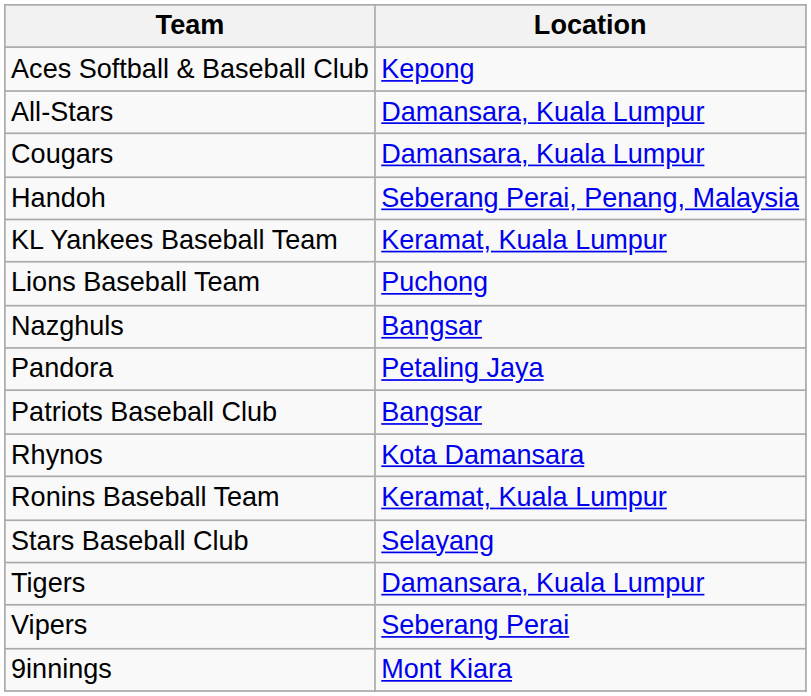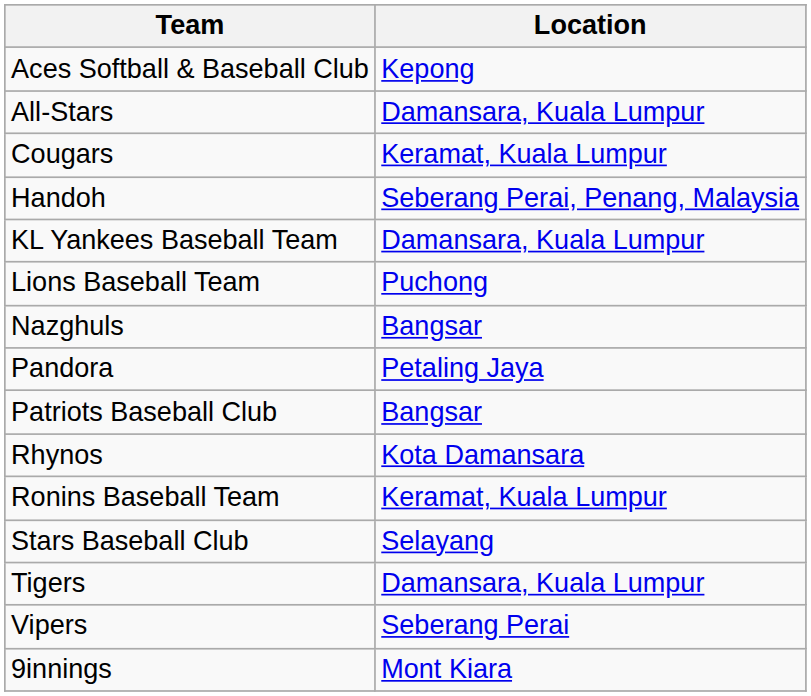Cougars | Location: Damansara, Kuala Lumpur -> Keramat, Kuala Lumpur
KL Yankees Baseball Team | Location: Keramat, Kuala Lumpur -> Damansara, Kuala Lumpur
